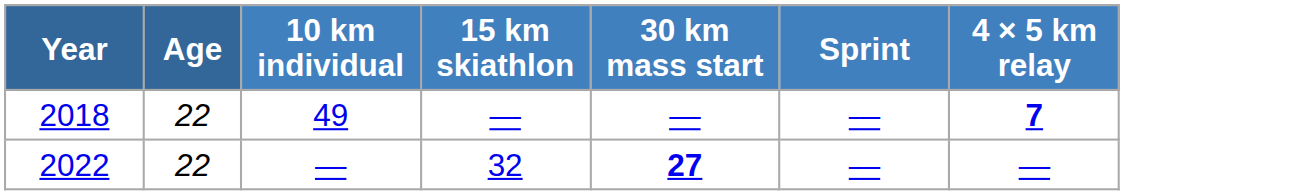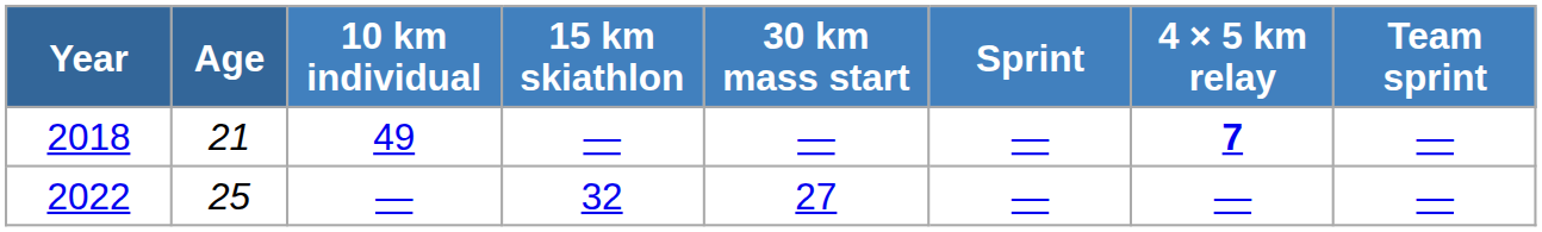+ column: Team sprint | — | —
2018 | Age: 22 -> 21
2022 | Age: 22 -> 25
2022 | 30 km mass start: bold -> normal
